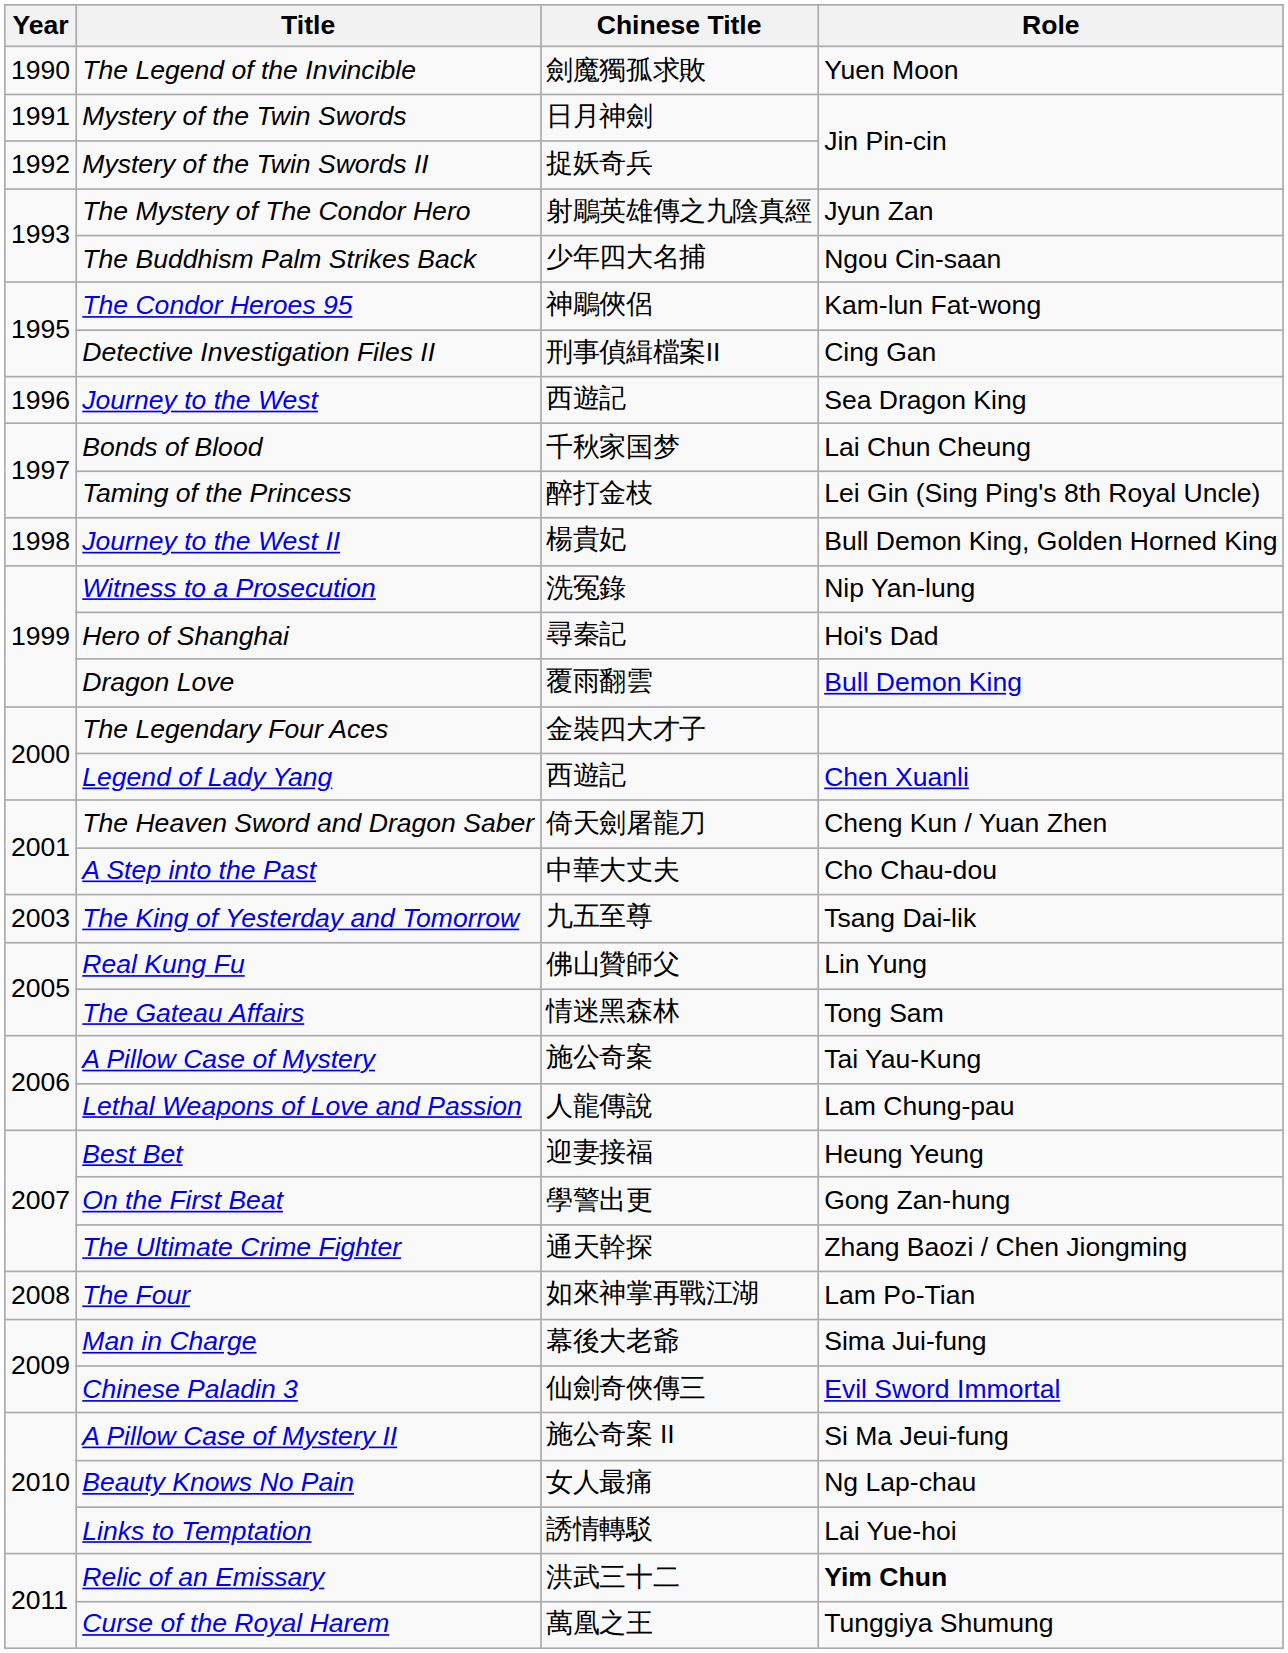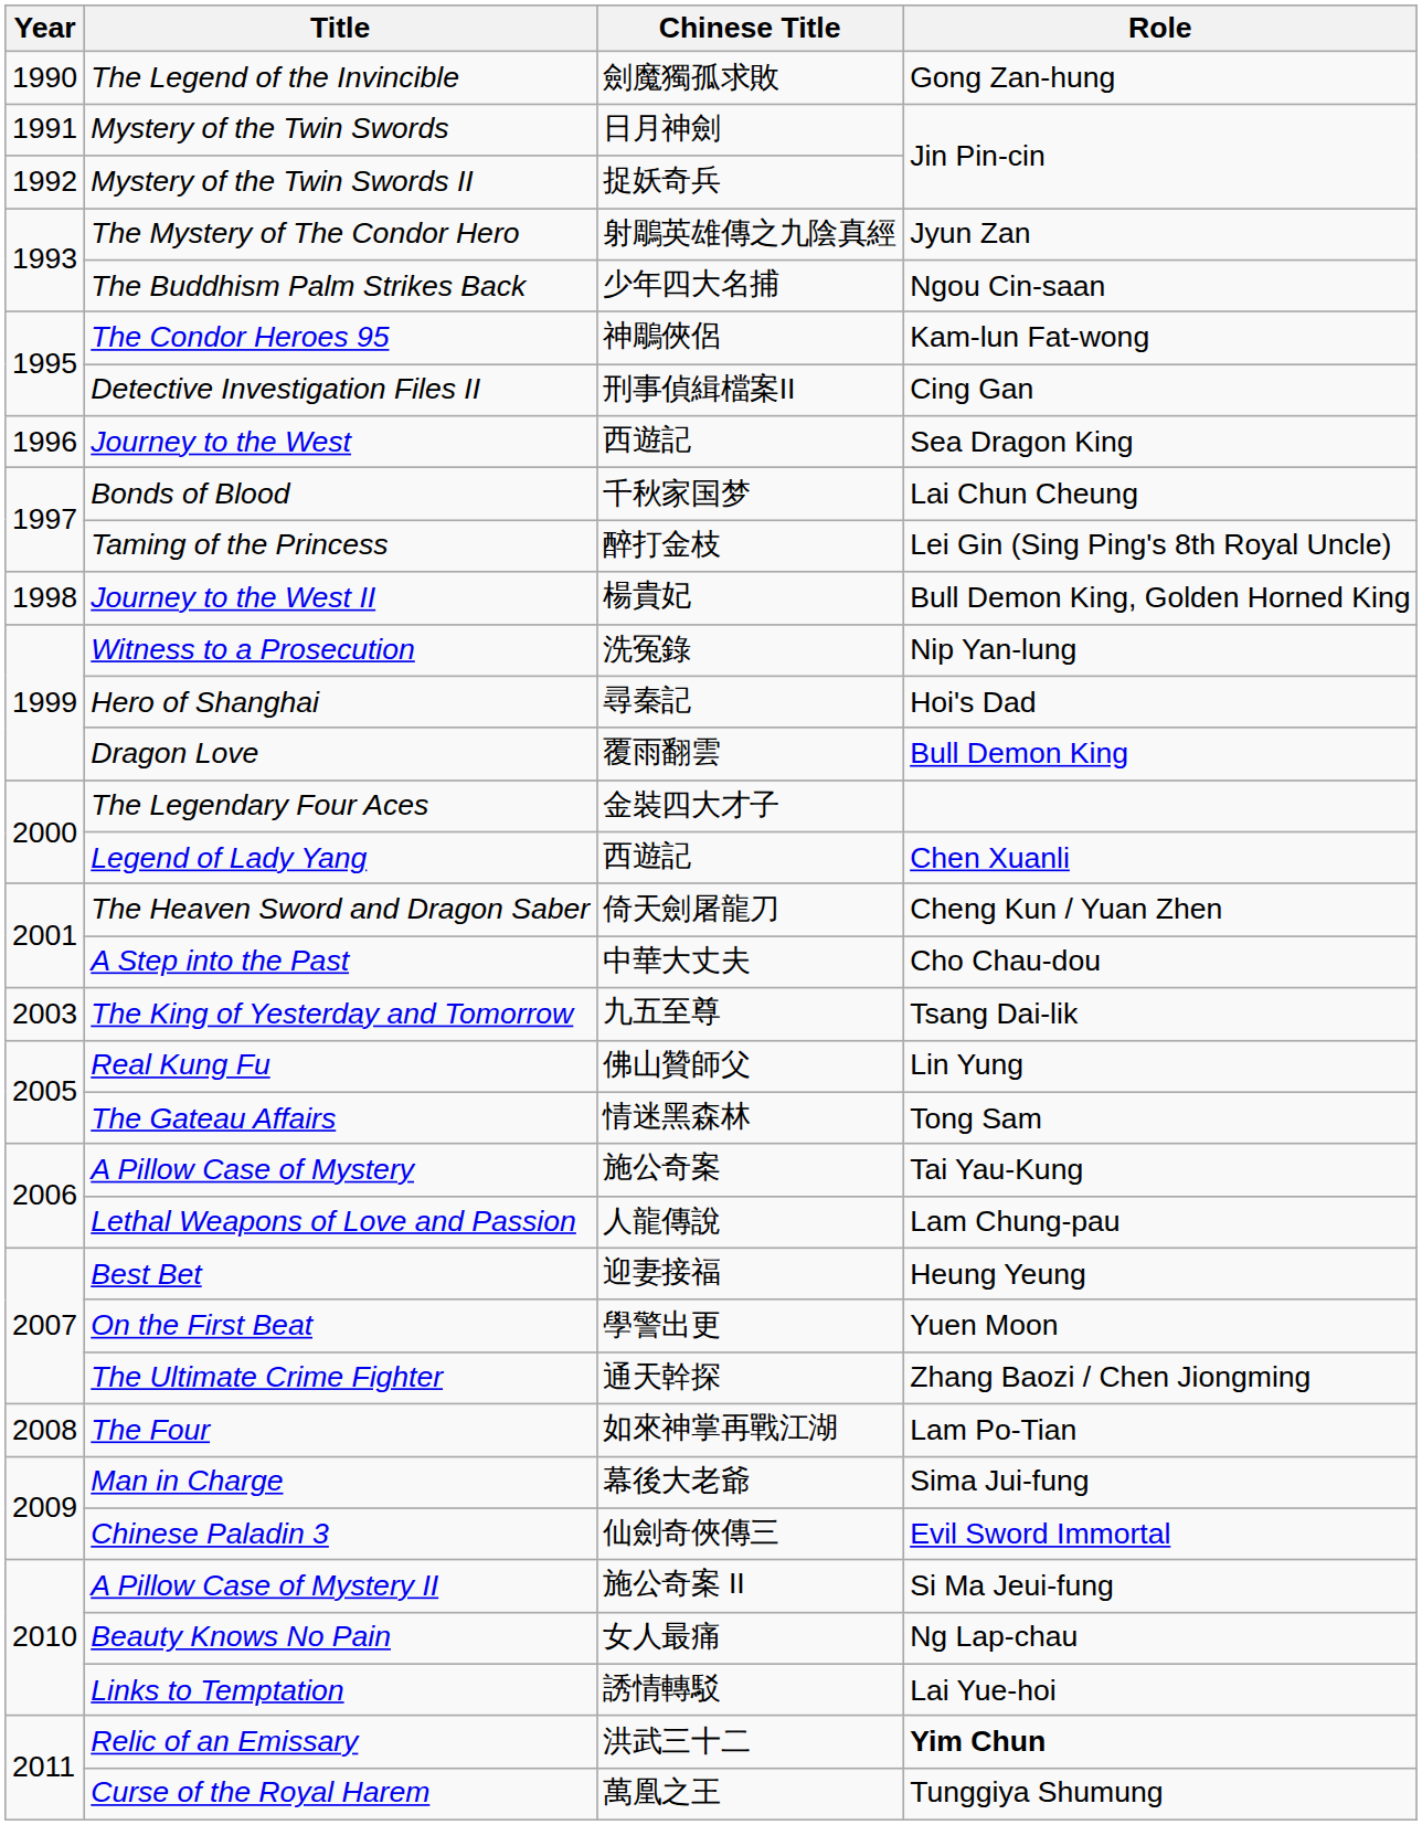The Legend of the Invincible | Role: Yuen Moon -> Gong Zan-hung
On the First Beat | Role: Gong Zan-hung -> Yuen Moon
